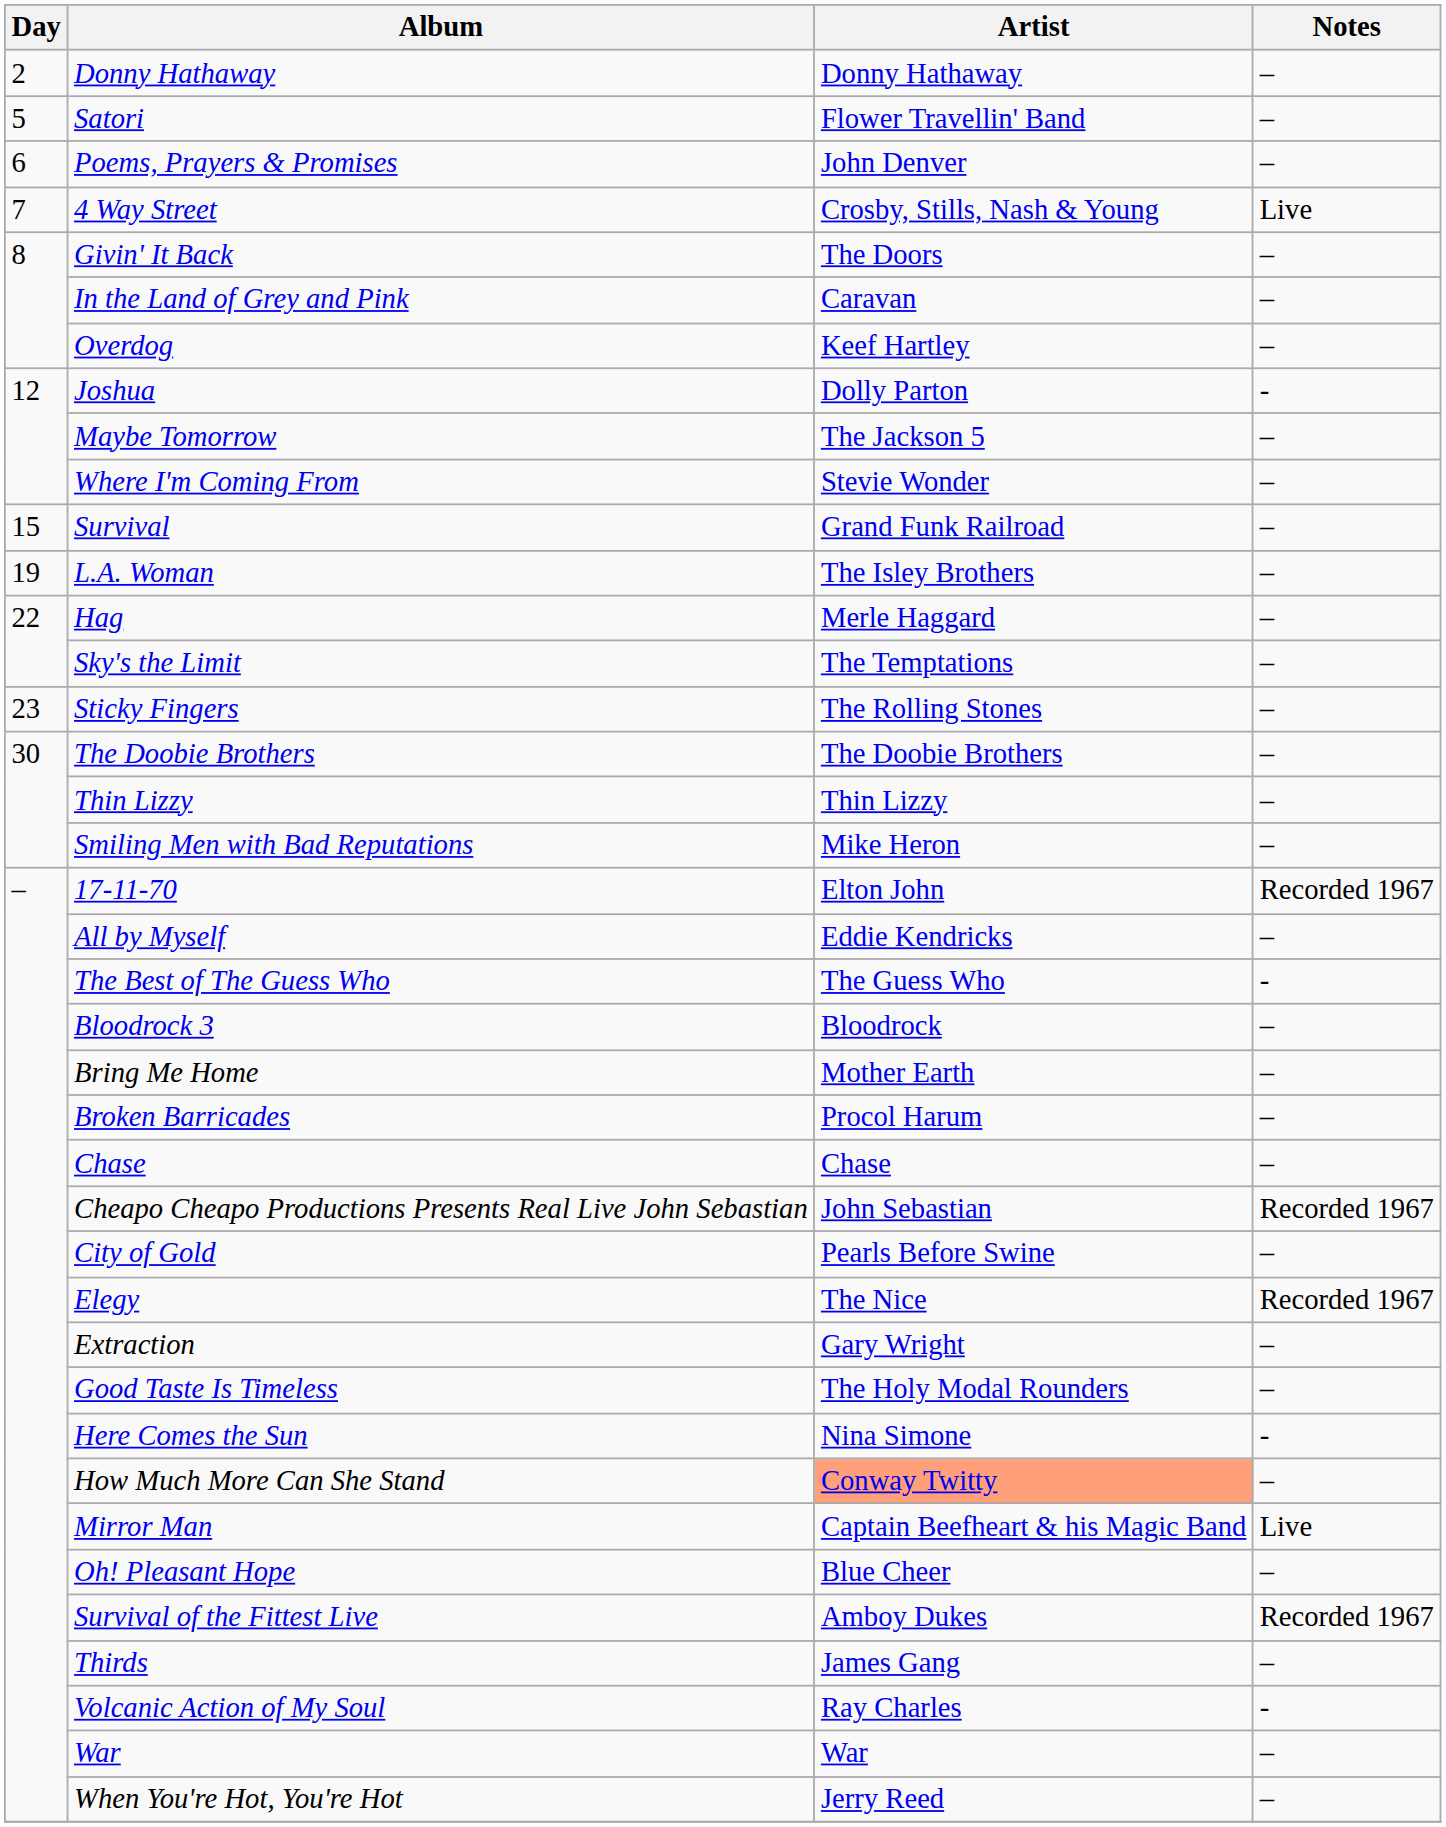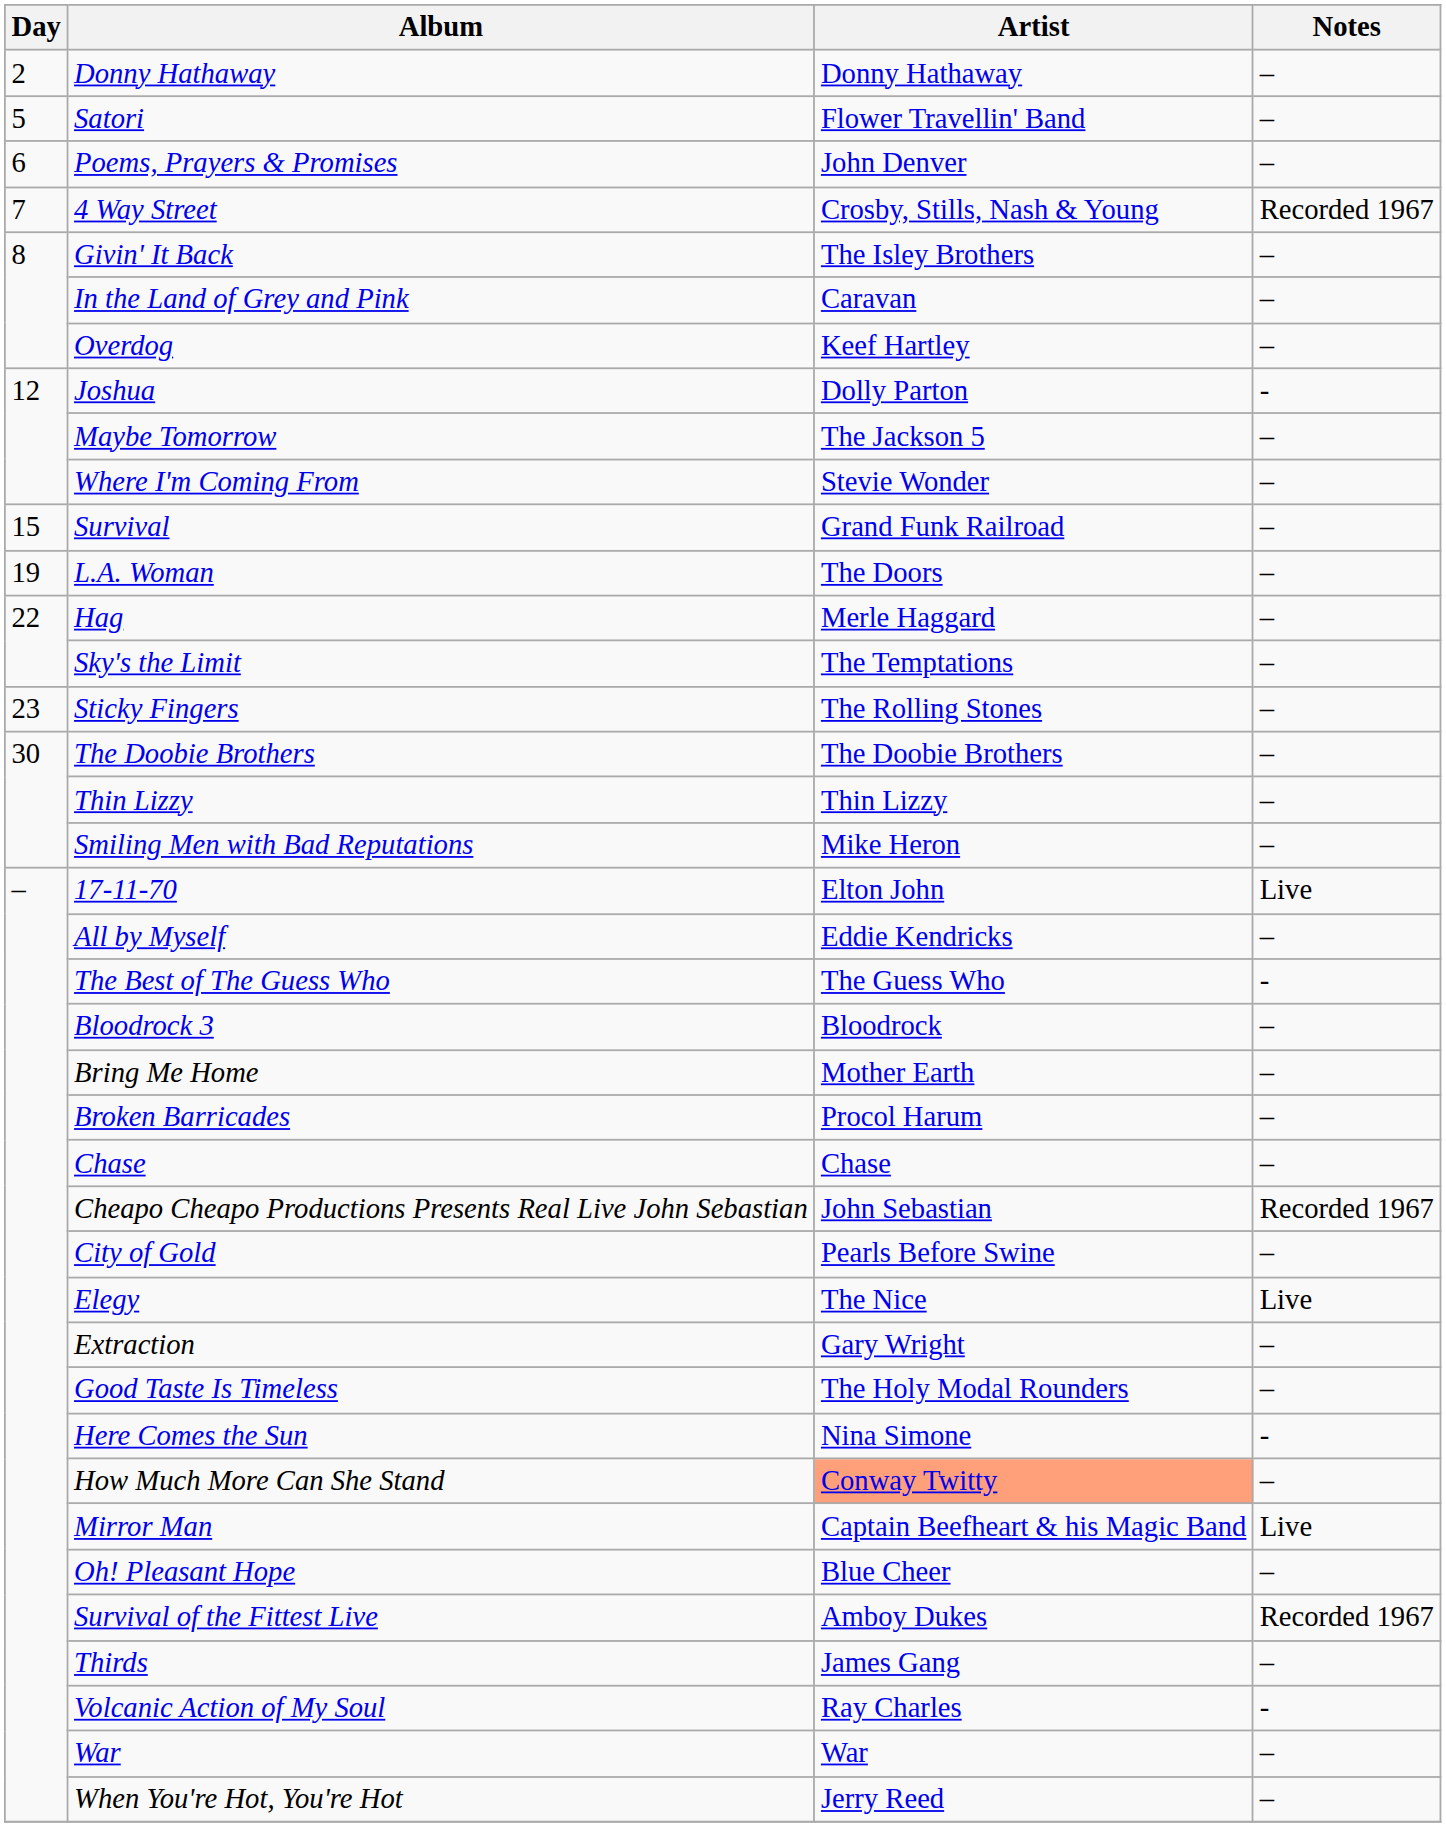4 Way Street | Notes: Live -> Recorded 1967
Givin' It Back | Artist: The Doors -> The Isley Brothers
L.A. Woman | Artist: The Isley Brothers -> The Doors
17-11-70 | Notes: Recorded 1967 -> Live
Elegy | Notes: Recorded 1967 -> Live
